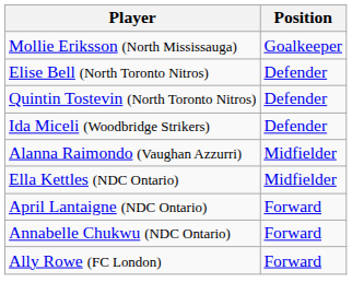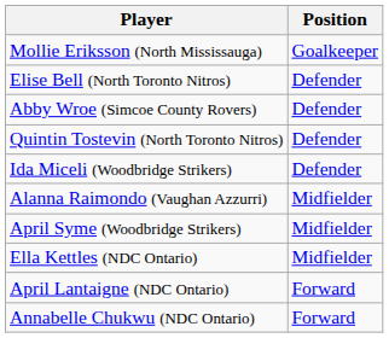+ row: Abby Wroe (Simcoe County Rovers) | Defender
+ row: April Syme (Woodbridge Strikers) | Midfielder
- row: Ally Rowe (FC London) | Forward
